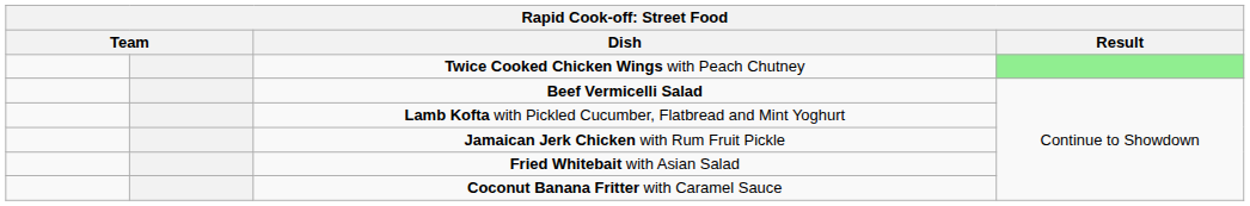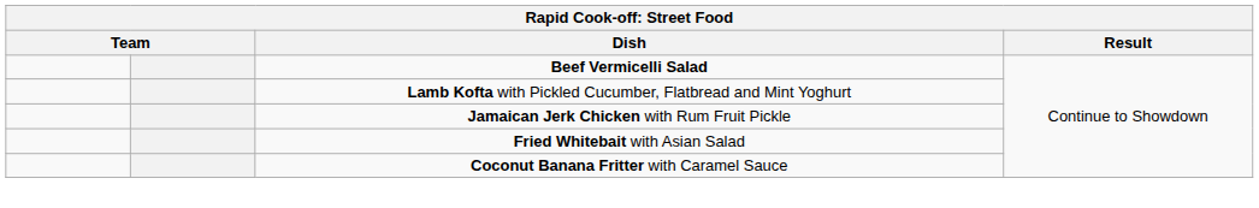- row: Twice Cooked Chicken Wings with Peach Chutney
